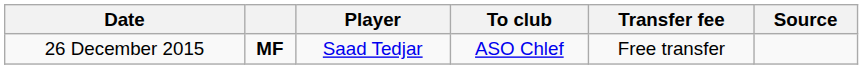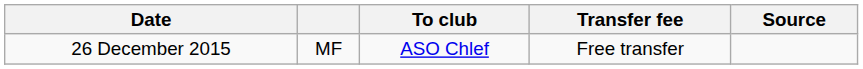- column: Player | Saad Tedjar
26 December 2015 | column 2: bold -> normal
